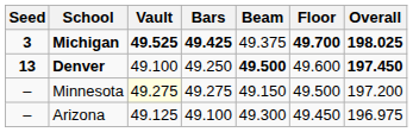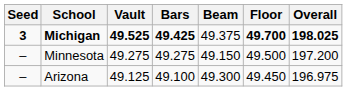- row: 13 | Denver | 49.100 | 49.250 | 49.500 | 49.600 | 197.450
Minnesota | Vault: lightyellow background -> no background
